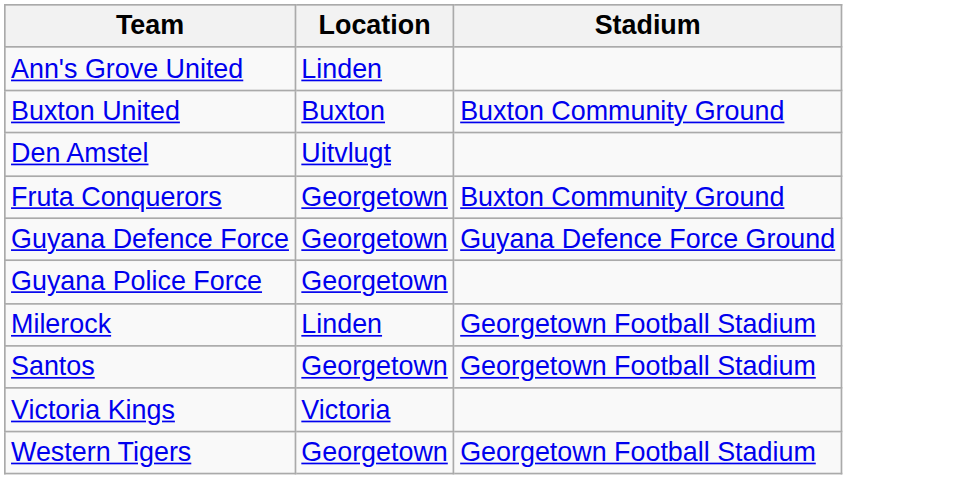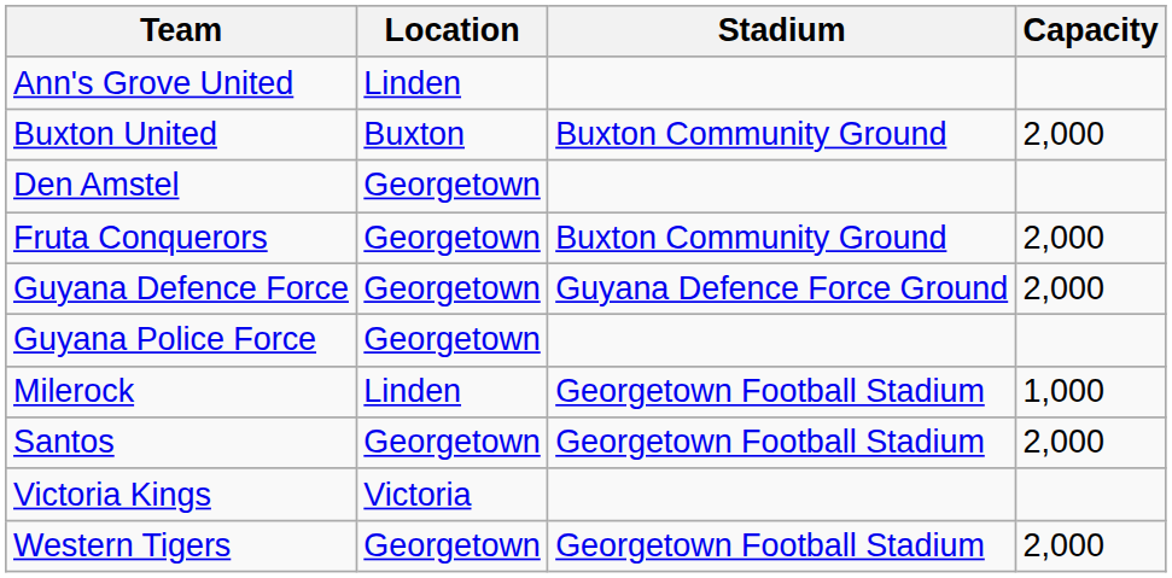+ column: Capacity | 2,000 | 2,000 | 2,000 | 1,000 | 2,000 | 2,000
Den Amstel | Location: Uitvlugt -> Georgetown
